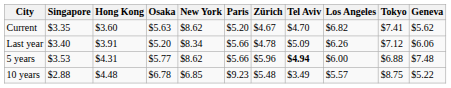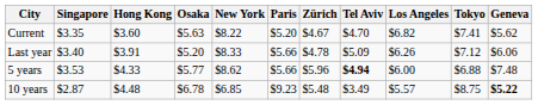Current | New York: $8.62 -> $8.22
Last year | New York: $8.34 -> $8.33
5 years | Hong Kong: $4.31 -> $4.33
10 years | Singapore: $2.88 -> $2.87
10 years | Geneva: normal -> bold
